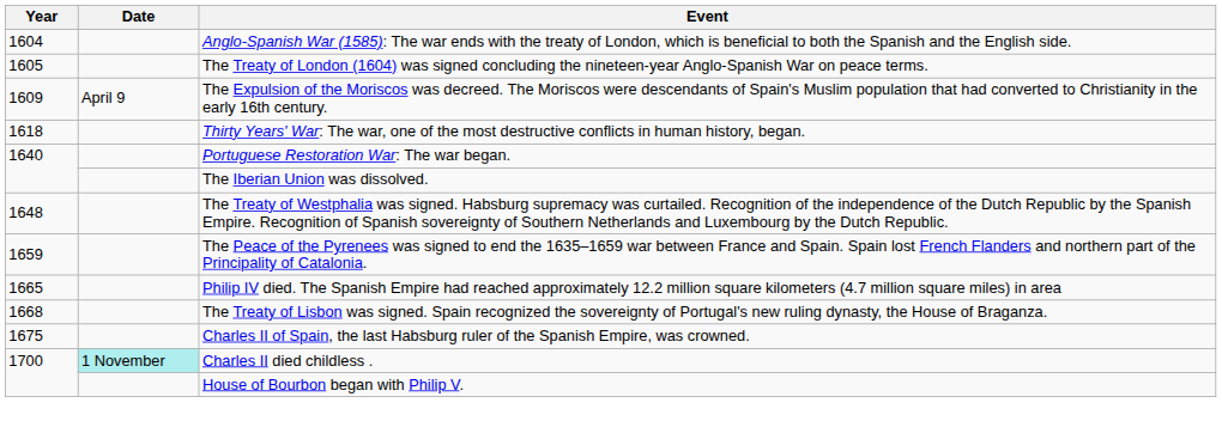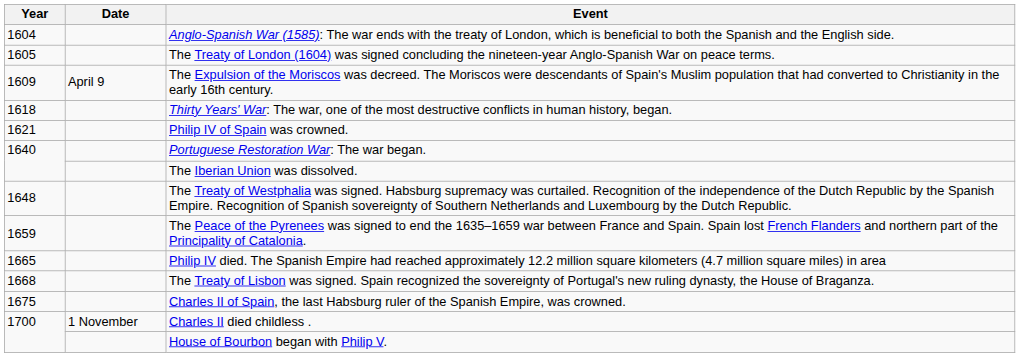+ row: 1621 | Philip IV of Spain was crowned.
Charles II died childless . | Date: paleturquoise background -> no background
